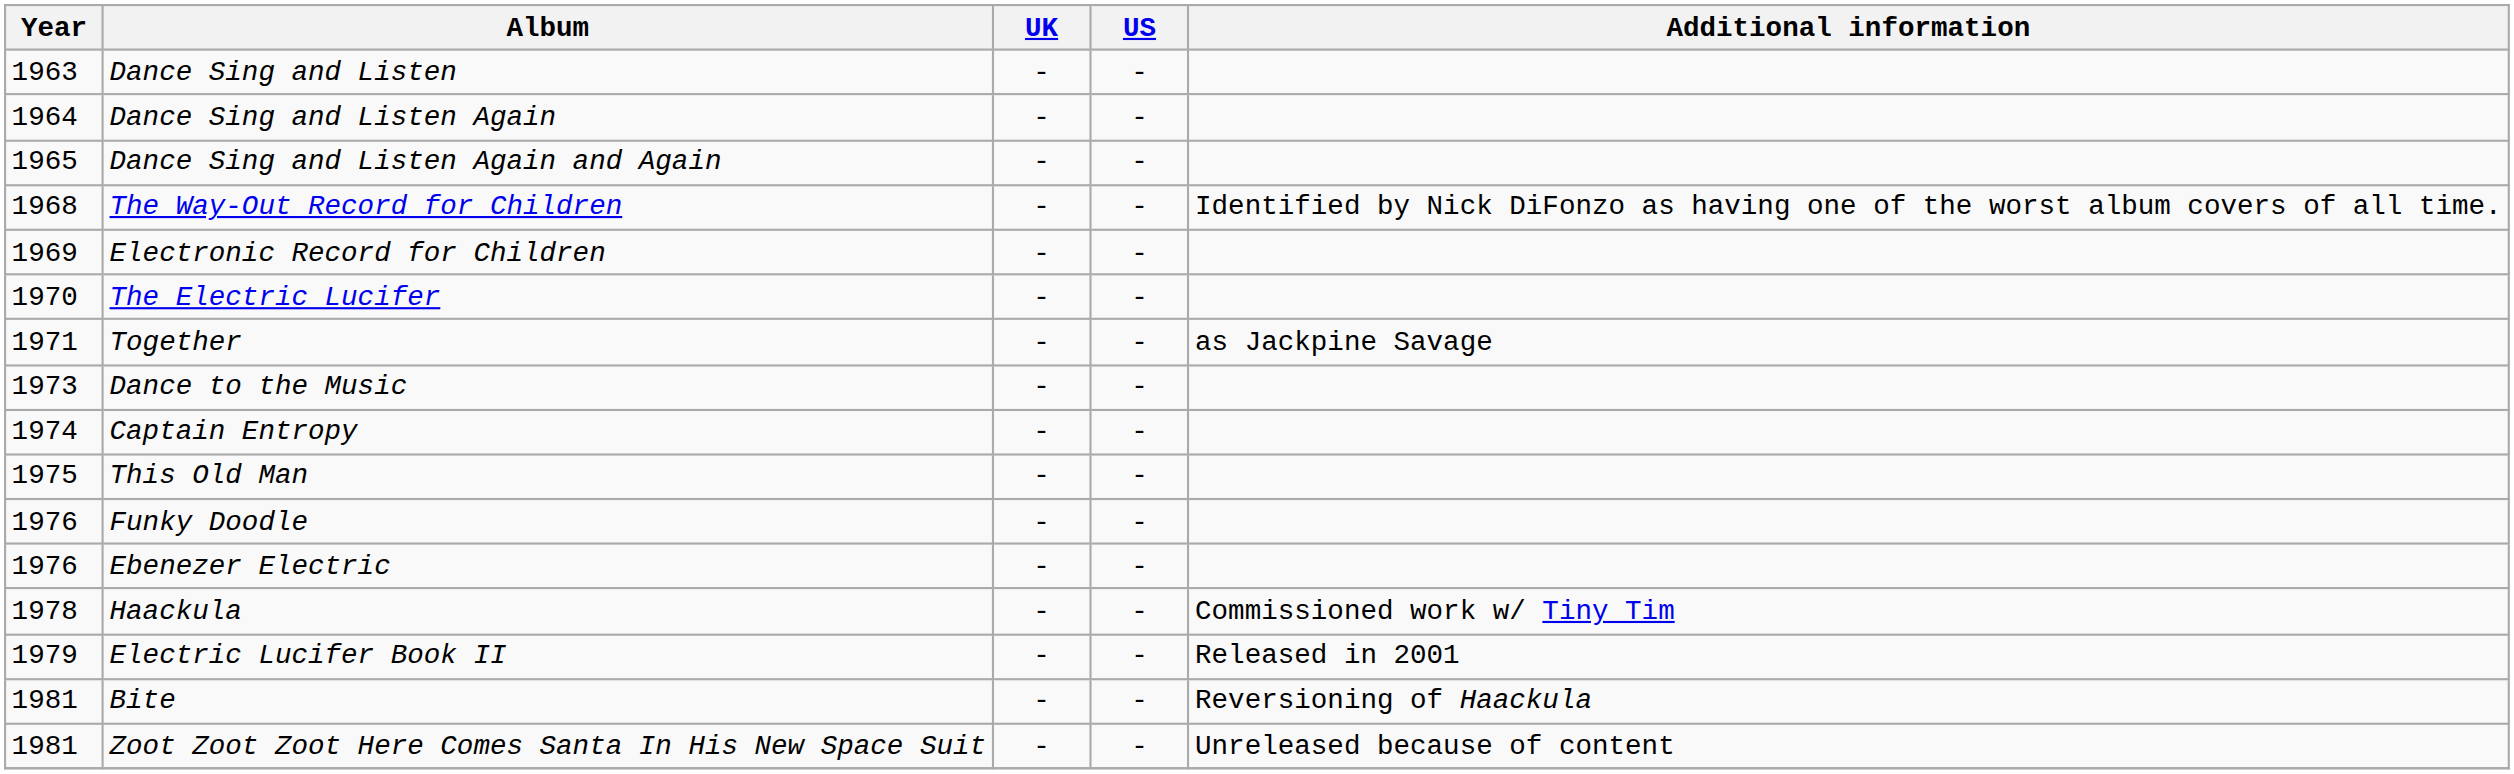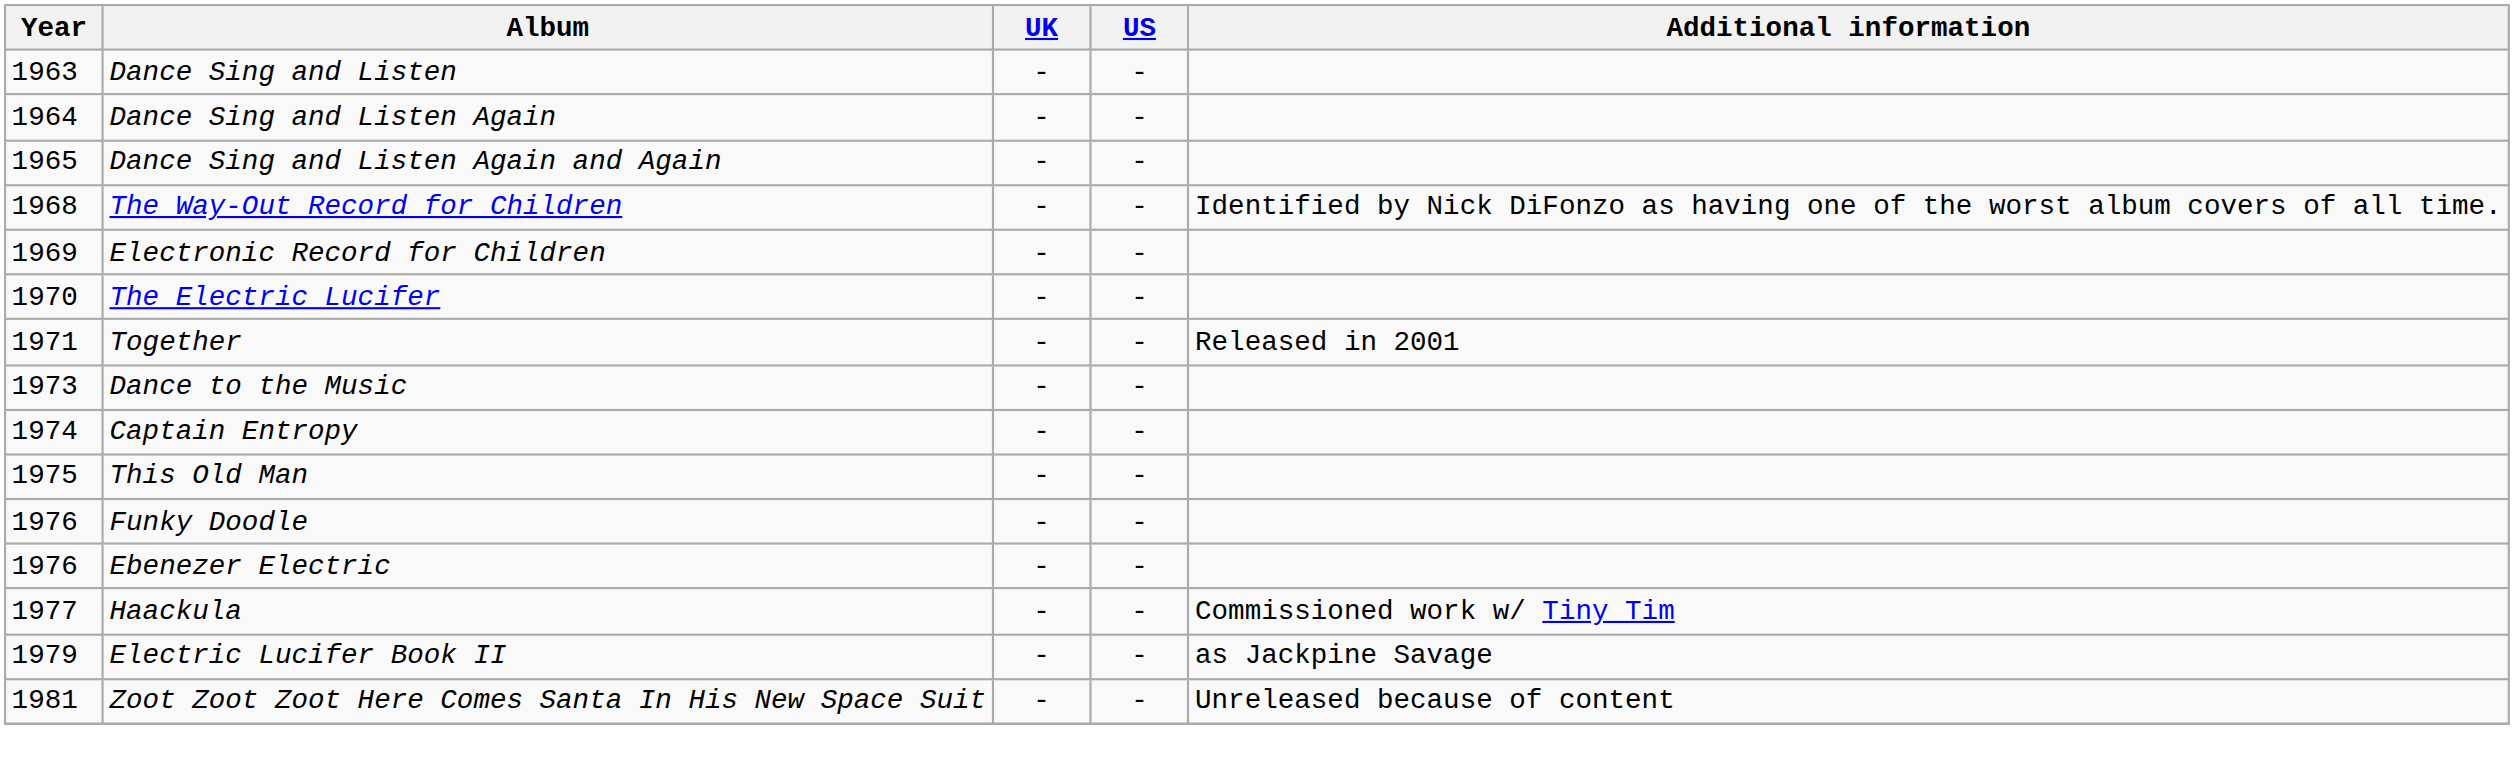Together | Additional information: as Jackpine Savage -> Released in 2001
Haackula | Year: 1978 -> 1977
Electric Lucifer Book II | Additional information: Released in 2001 -> as Jackpine Savage
- row: 1981 | Bite | - | - | Reversioning of Haackula
